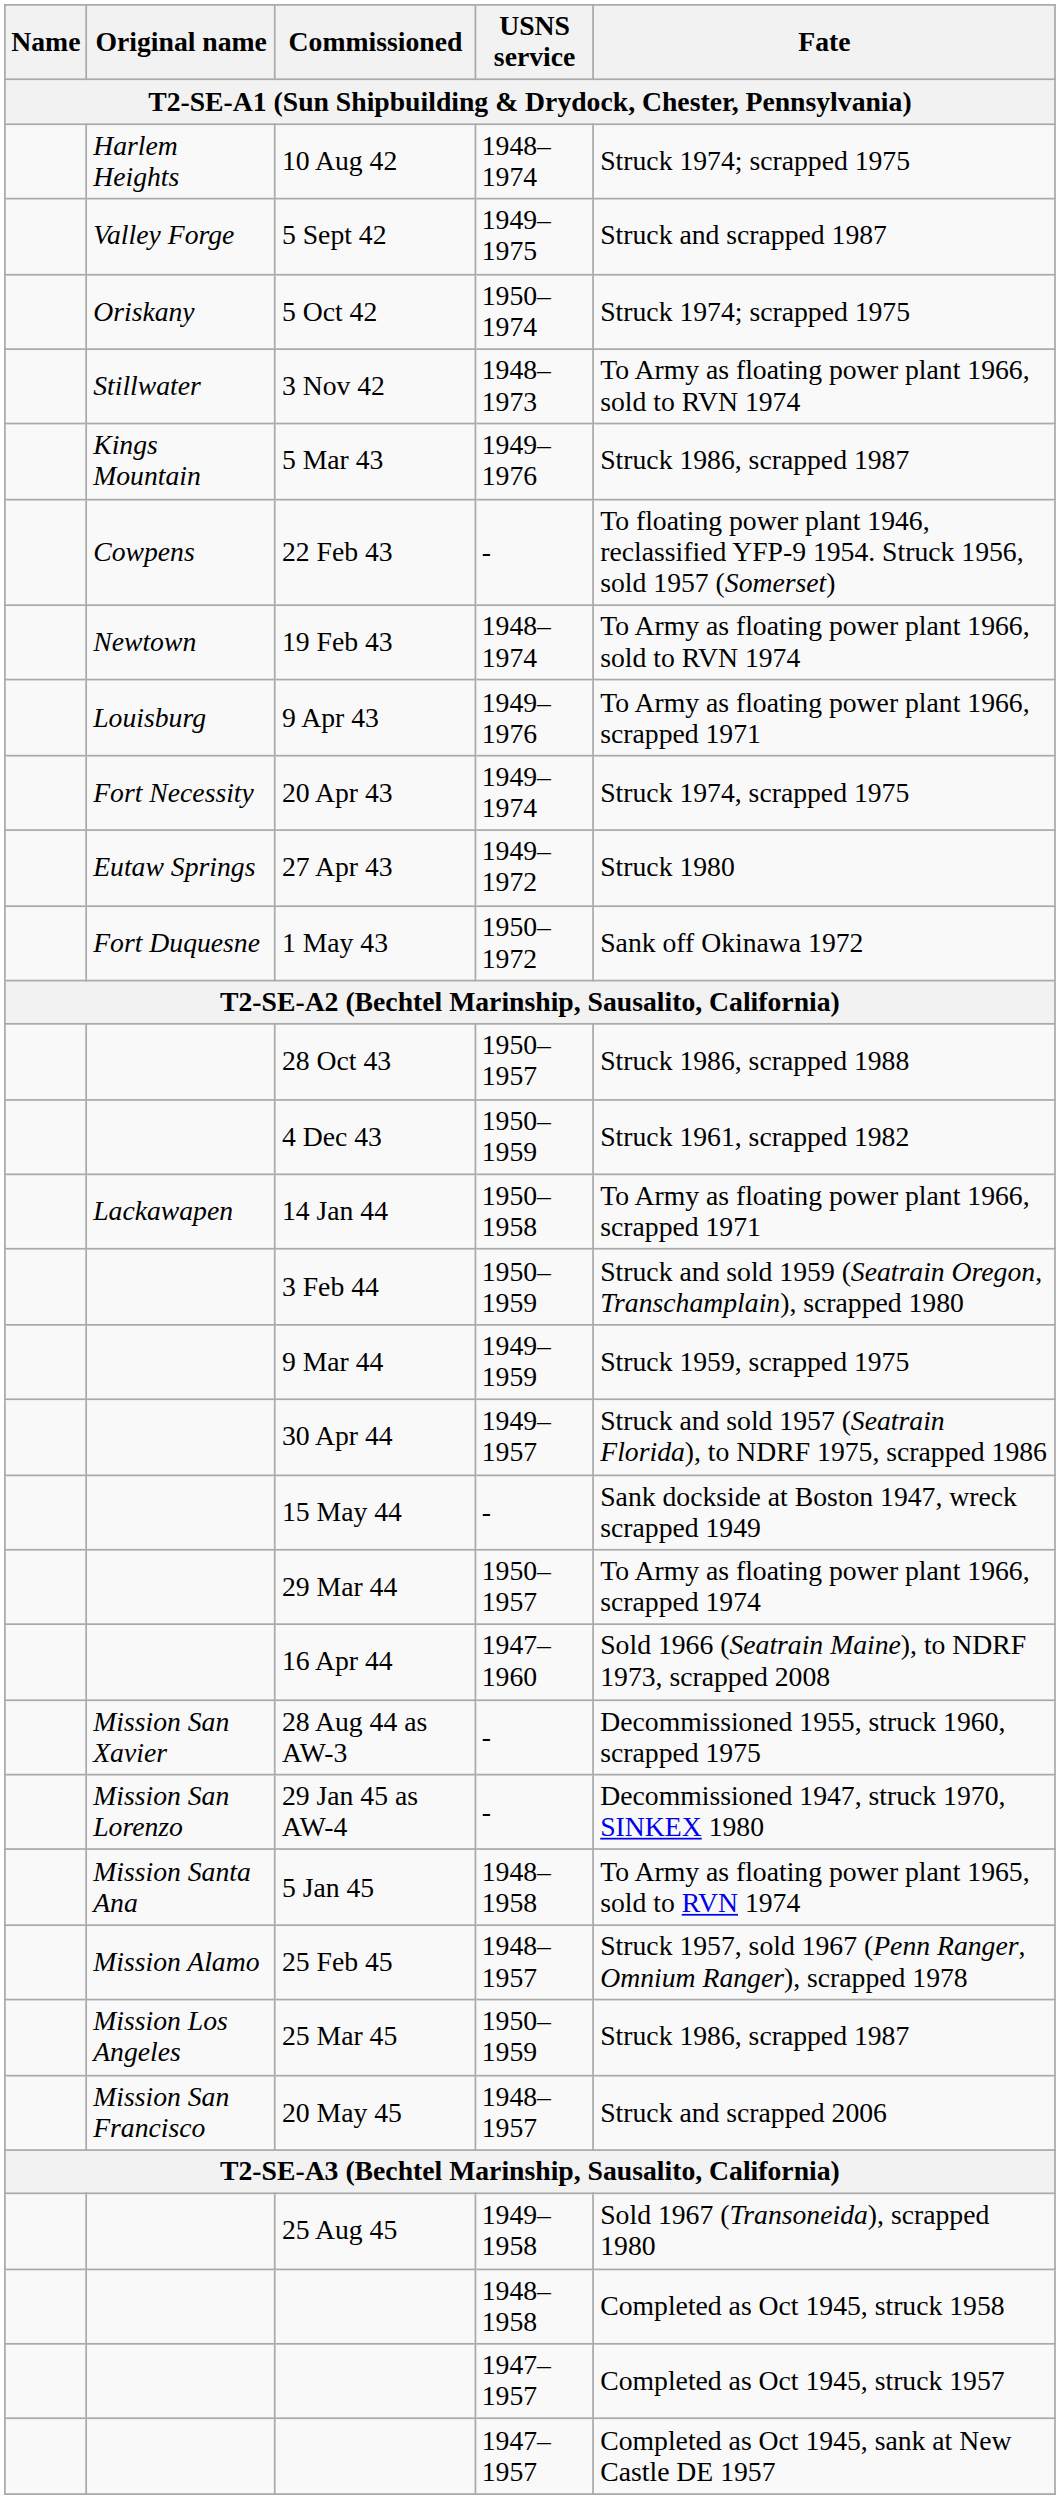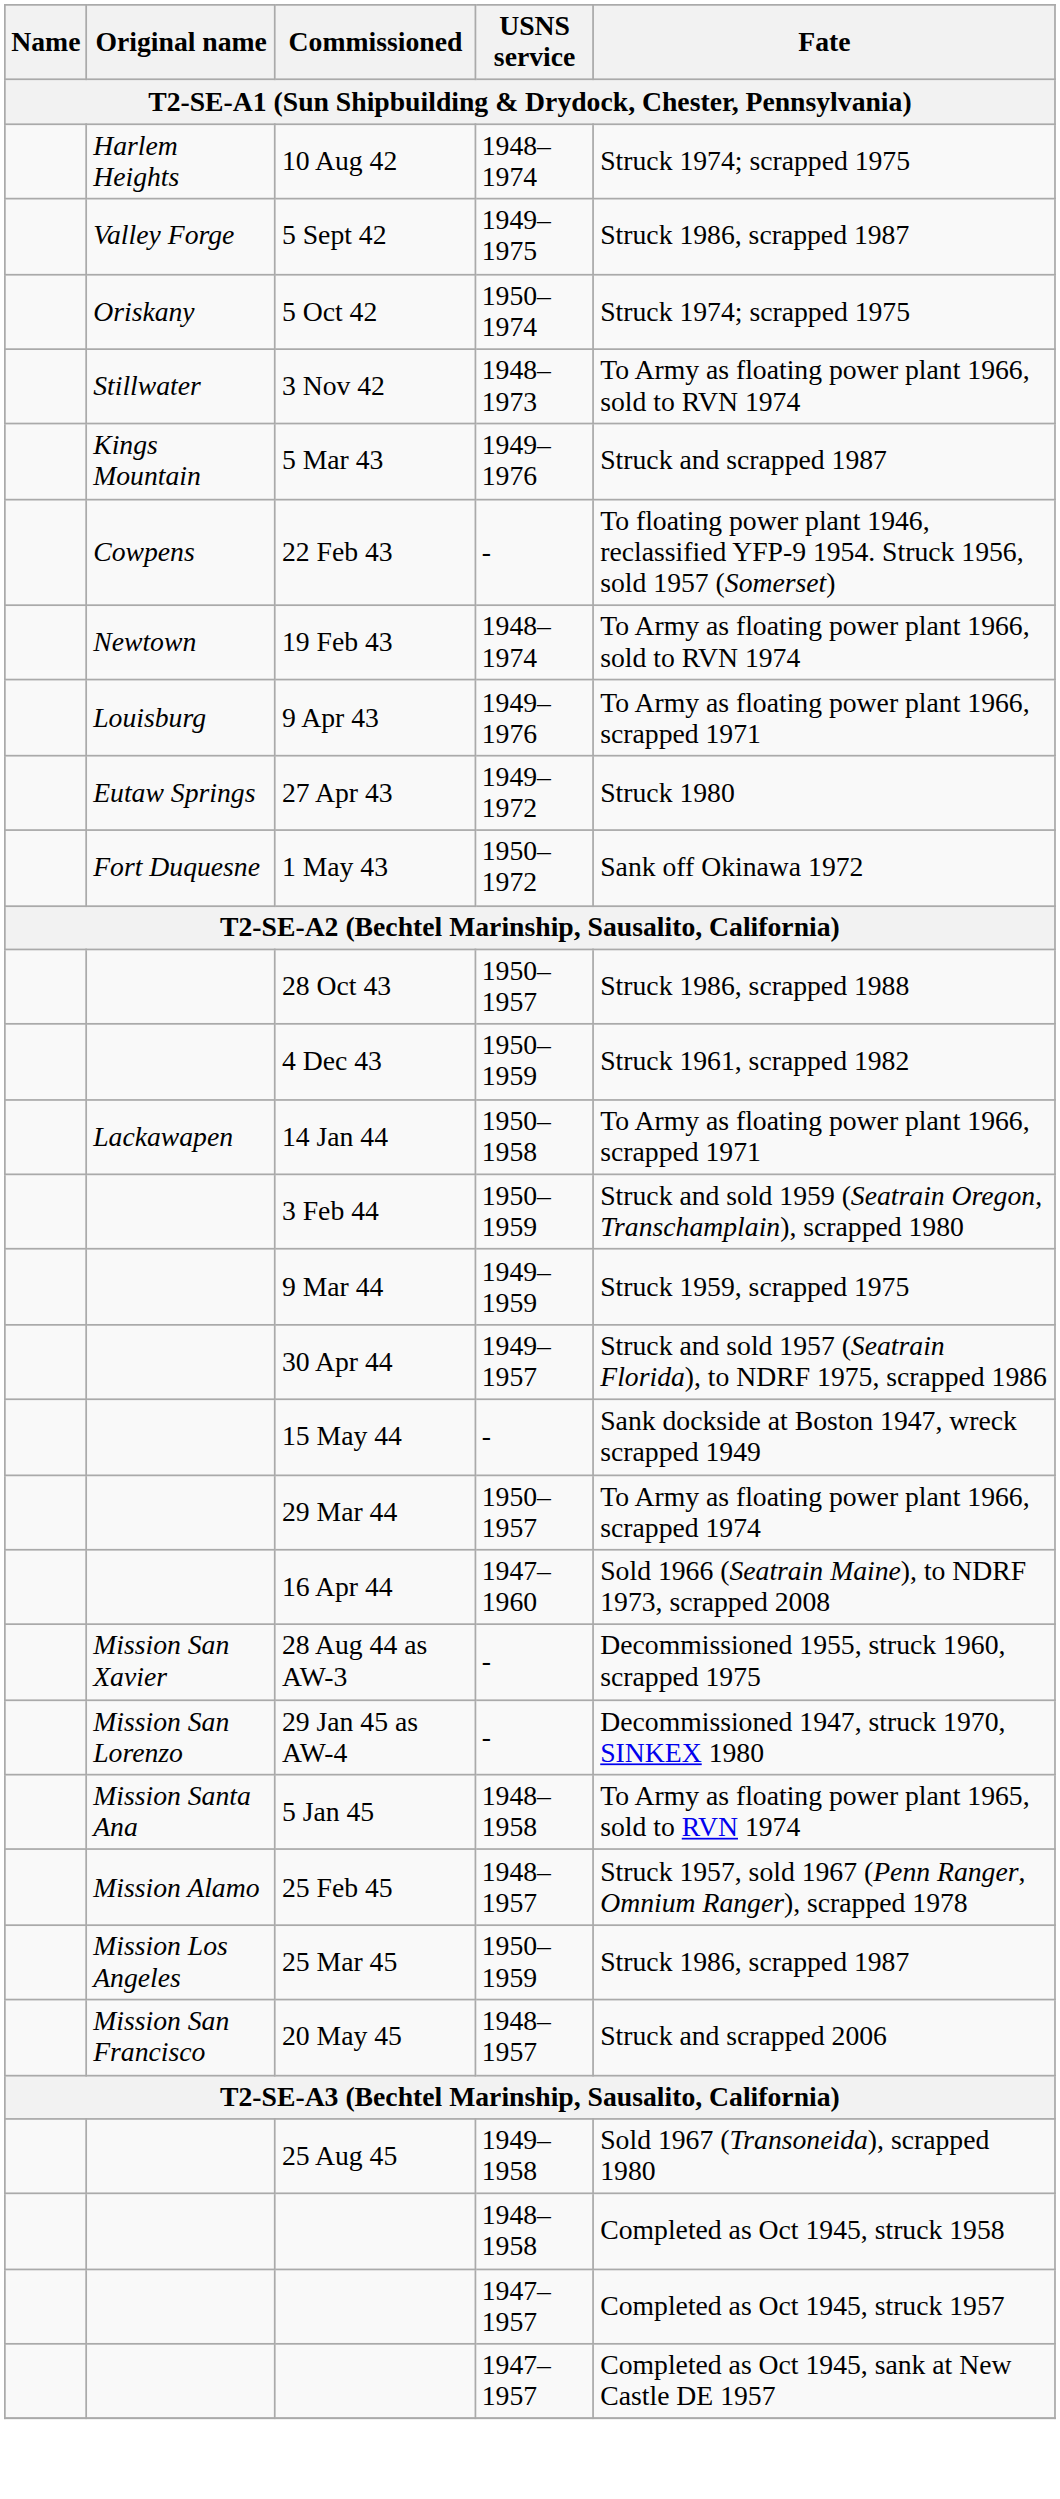5 Sept 42 | Fate: Struck and scrapped 1987 -> Struck 1986, scrapped 1987
5 Mar 43 | Fate: Struck 1986, scrapped 1987 -> Struck and scrapped 1987
- row: Fort Necessity | 20 Apr 43 | 1949–1974 | Struck 1974, scrapped 1975
